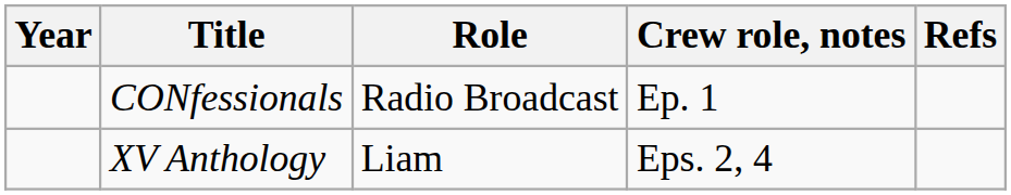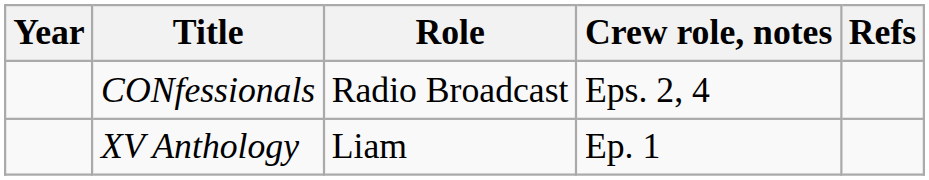CONfessionals | Crew role, notes: Ep. 1 -> Eps. 2, 4
XV Anthology | Crew role, notes: Eps. 2, 4 -> Ep. 1
